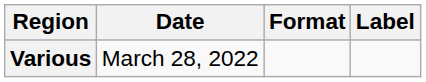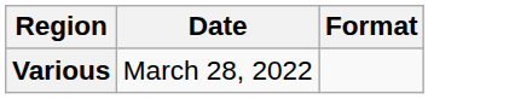- column: Label
